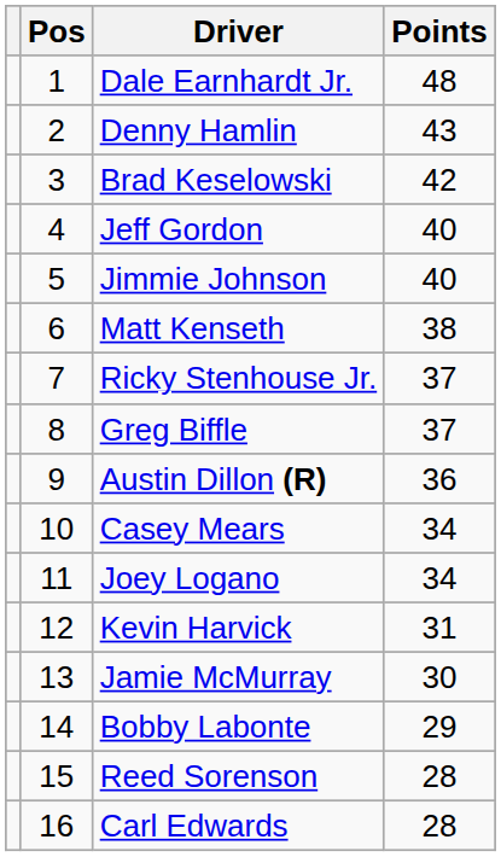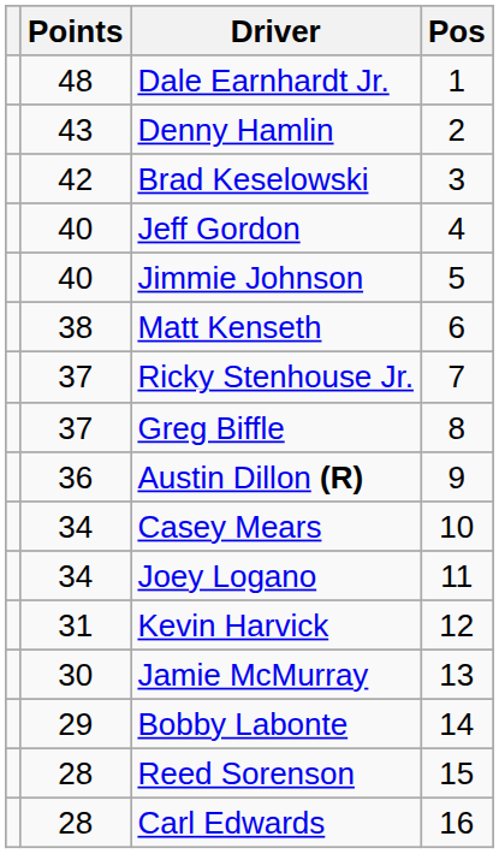columns swapped: Pos <-> Points
